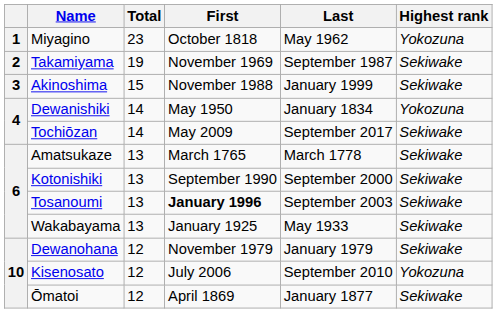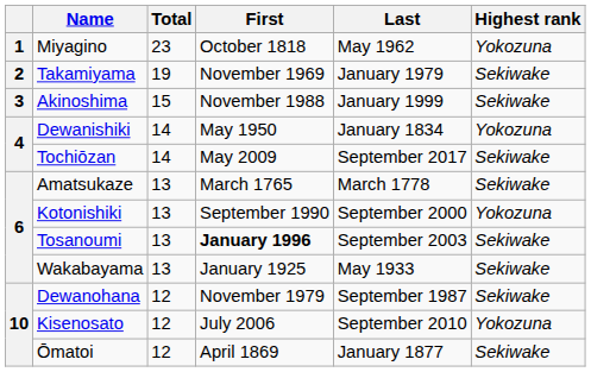Takamiyama | Last: September 1987 -> January 1979
Kotonishiki | Highest rank: Sekiwake -> Yokozuna
Dewanohana | Last: January 1979 -> September 1987
